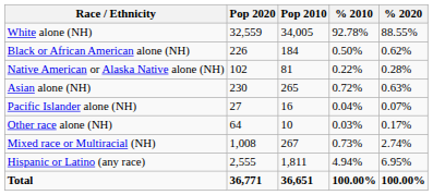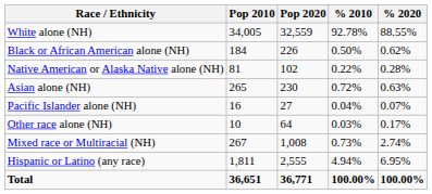columns swapped: Pop 2010 <-> Pop 2020
